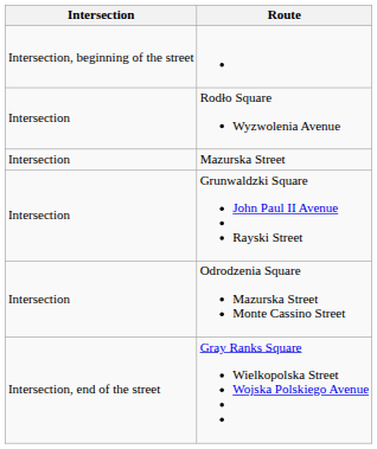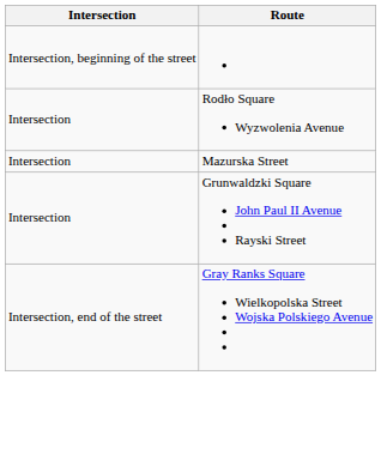- row: Intersection | Odrodzenia Square Mazurska Street Monte Cassino Street
